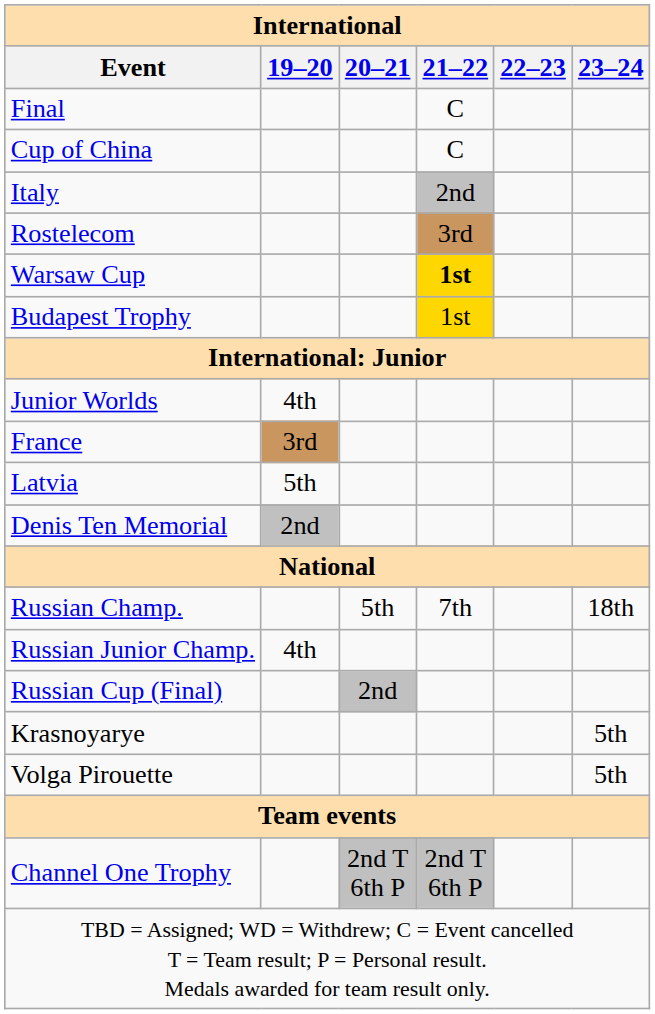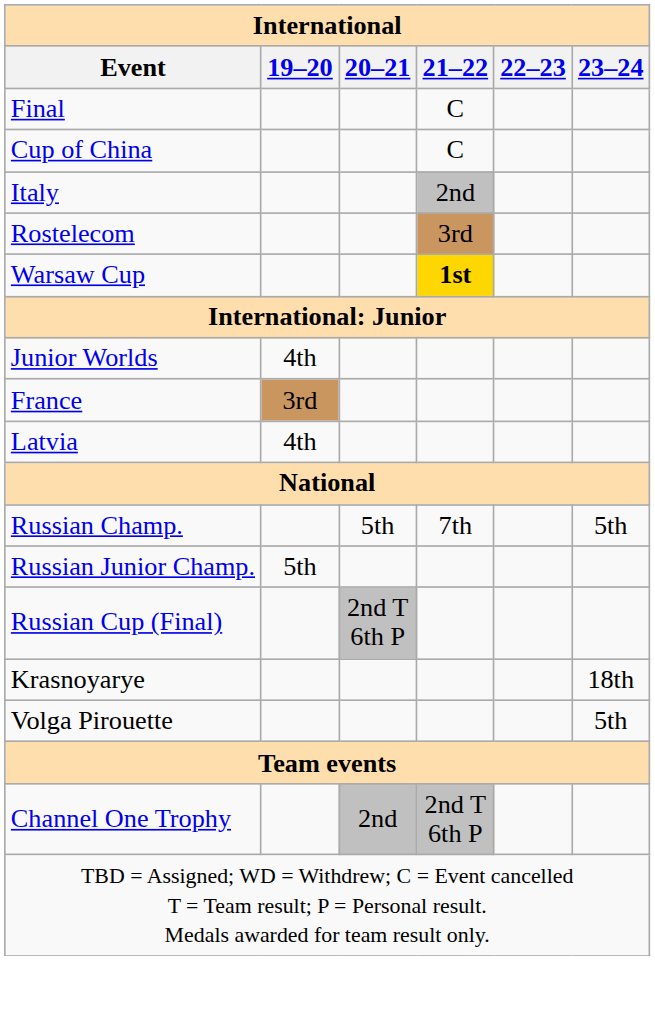- row: Budapest Trophy | 1st
Latvia | 19–20: 5th -> 4th
- row: Denis Ten Memorial | 2nd
Russian Champ. | 23–24: 18th -> 5th
Russian Junior Champ. | 19–20: 4th -> 5th
Russian Cup (Final) | 20–21: 2nd -> 2nd T 6th P
Krasnoyarye | 23–24: 5th -> 18th
Channel One Trophy | 20–21: 2nd T 6th P -> 2nd
